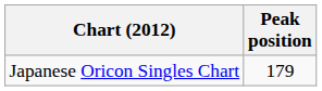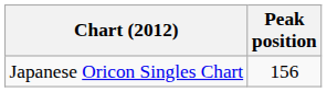Japanese Oricon Singles Chart | Peak position: 179 -> 156
